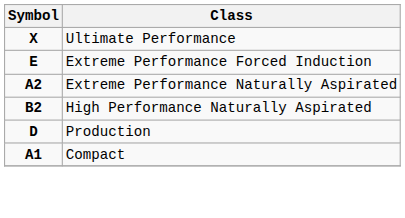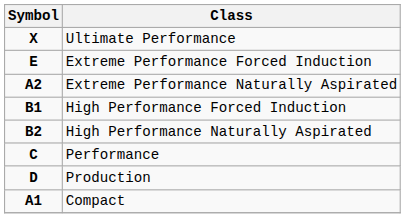+ row: B1 | High Performance Forced Induction
+ row: C | Performance
